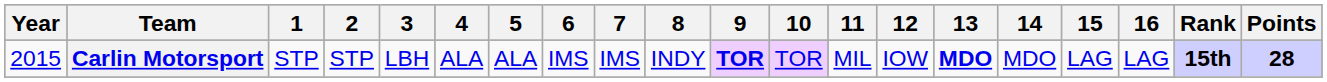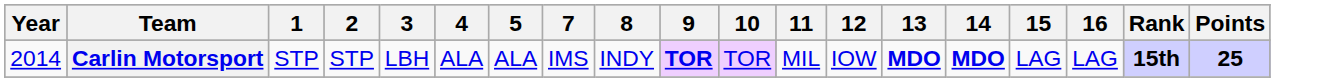- column: 6 | IMS
Carlin Motorsport | Year: 2015 -> 2014
Carlin Motorsport | 14: normal -> bold
Carlin Motorsport | Points: 28 -> 25
